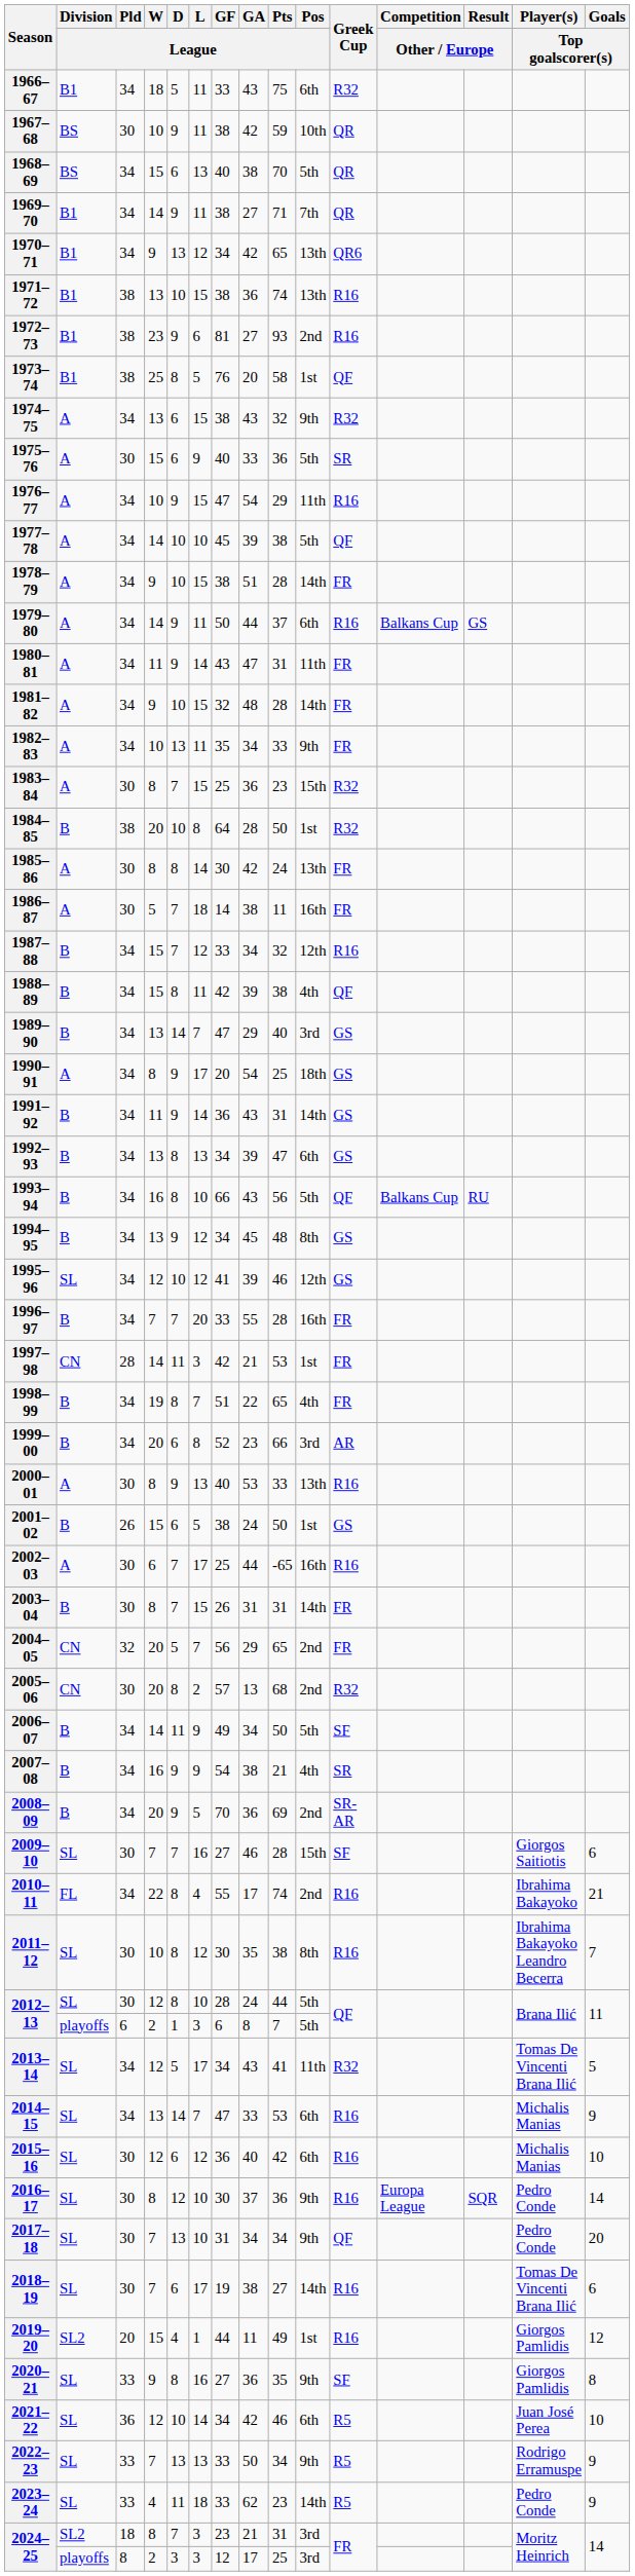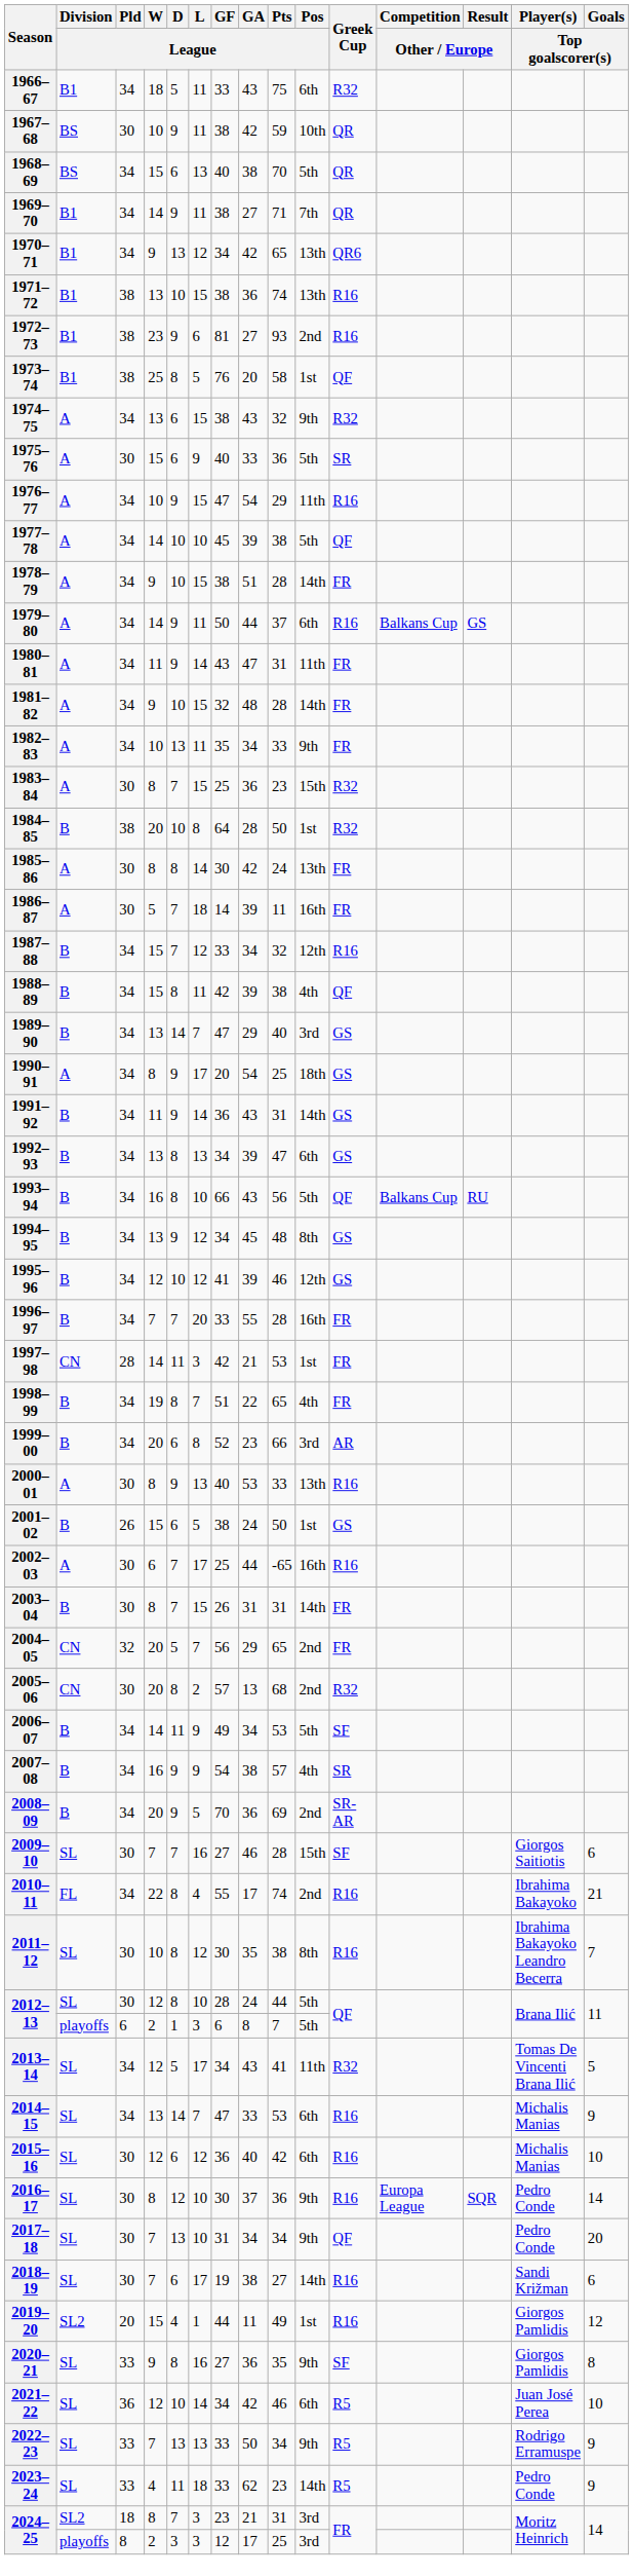1986–87 | GA / League: 38 -> 39
1995–96 | Division / League: SL -> B
2006–07 | Pts / League: 50 -> 53
2007–08 | Pts / League: 21 -> 57
2018–19 | Player(s) / Top goalscorer(s): Tomas De Vincenti Brana Ilić -> Sandi Križman
